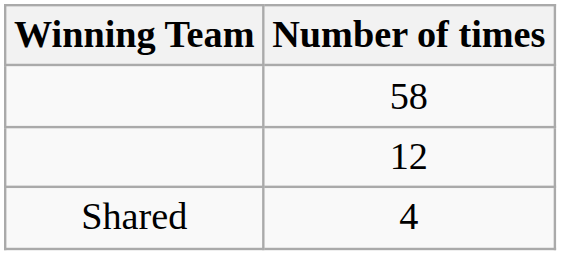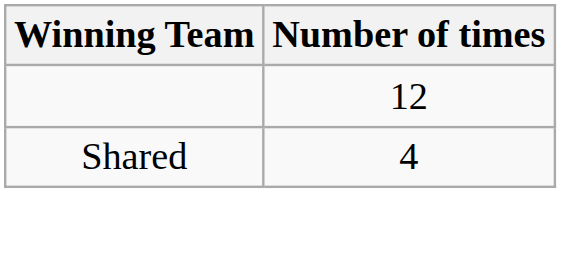- row: 58
